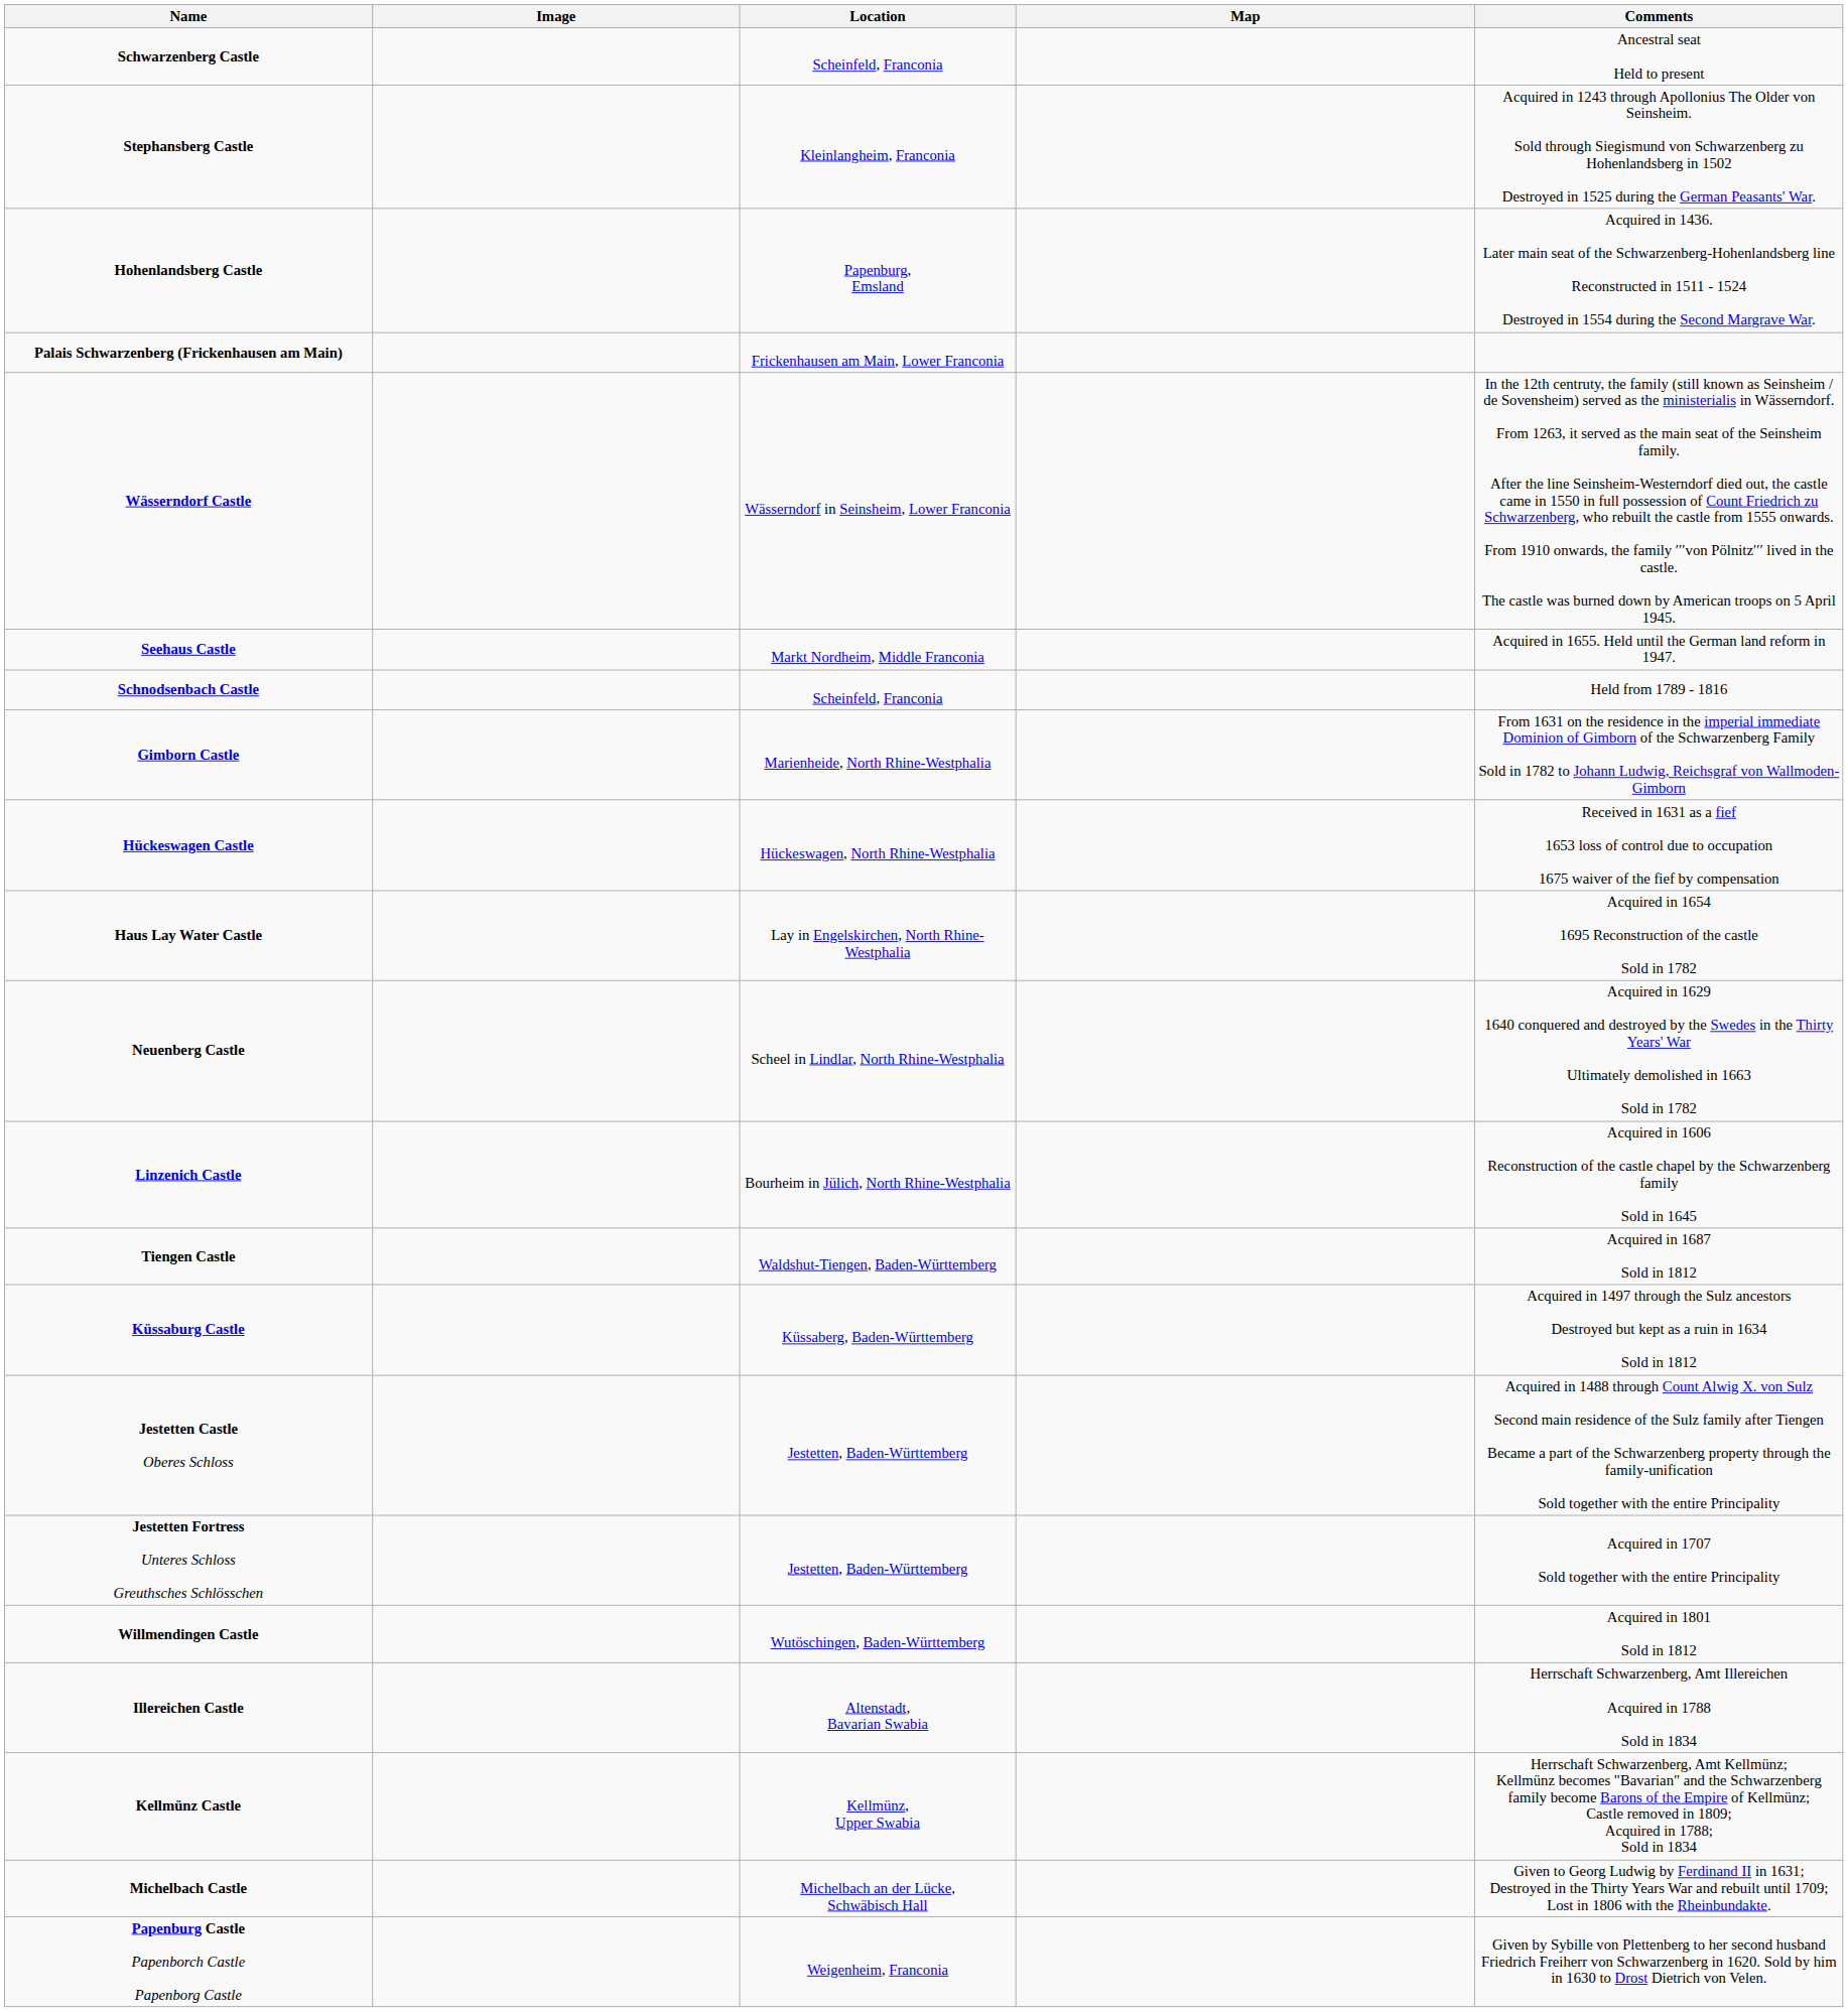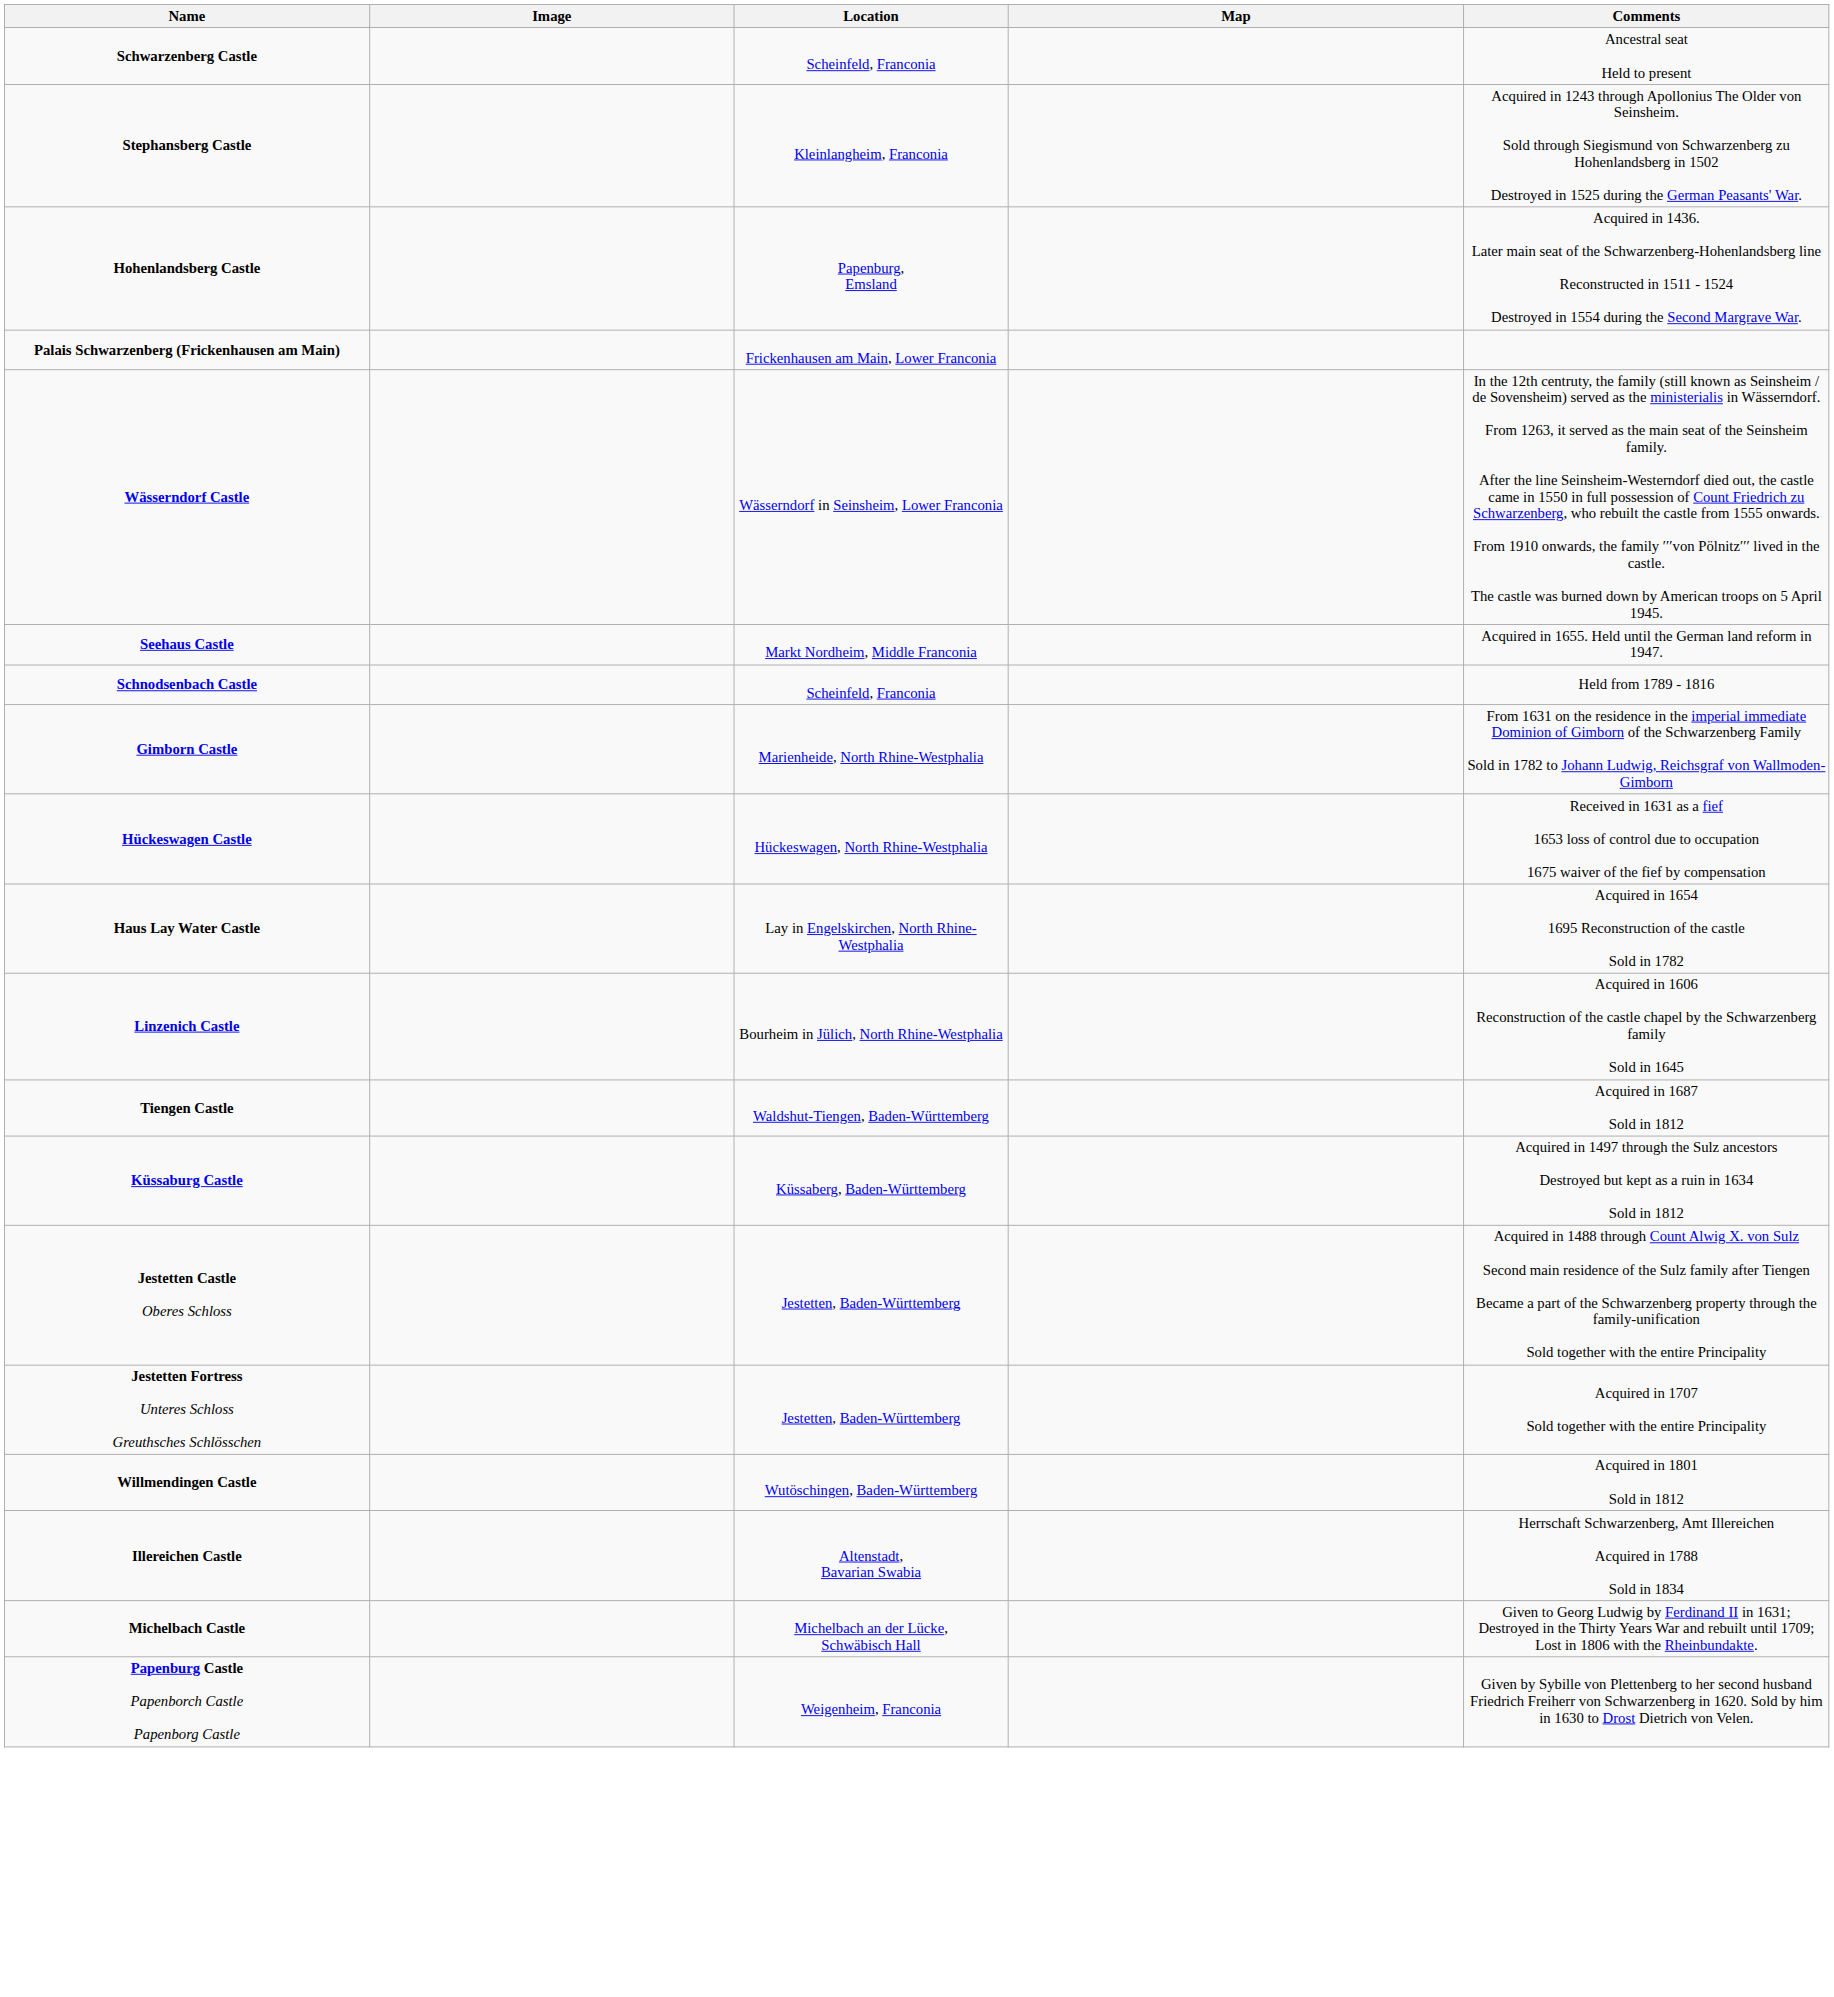- row: Neuenberg Castle | Scheel in Lindlar, North Rhine-Westphalia | Acquired in 1629 1640 conquered and destroyed by the Swedes in the Thirty Years' War Ultimately demolished in 1663 Sold in 1782
- row: Kellmünz Castle | Kellmünz, Upper Swabia | Herrschaft Schwarzenberg, Amt Kellmünz; Kellmünz becomes "Bavarian" and the Schwarzenberg family become Barons of the Empire of Kellmünz; Castle removed in 1809; Acquired in 1788; Sold in 1834
